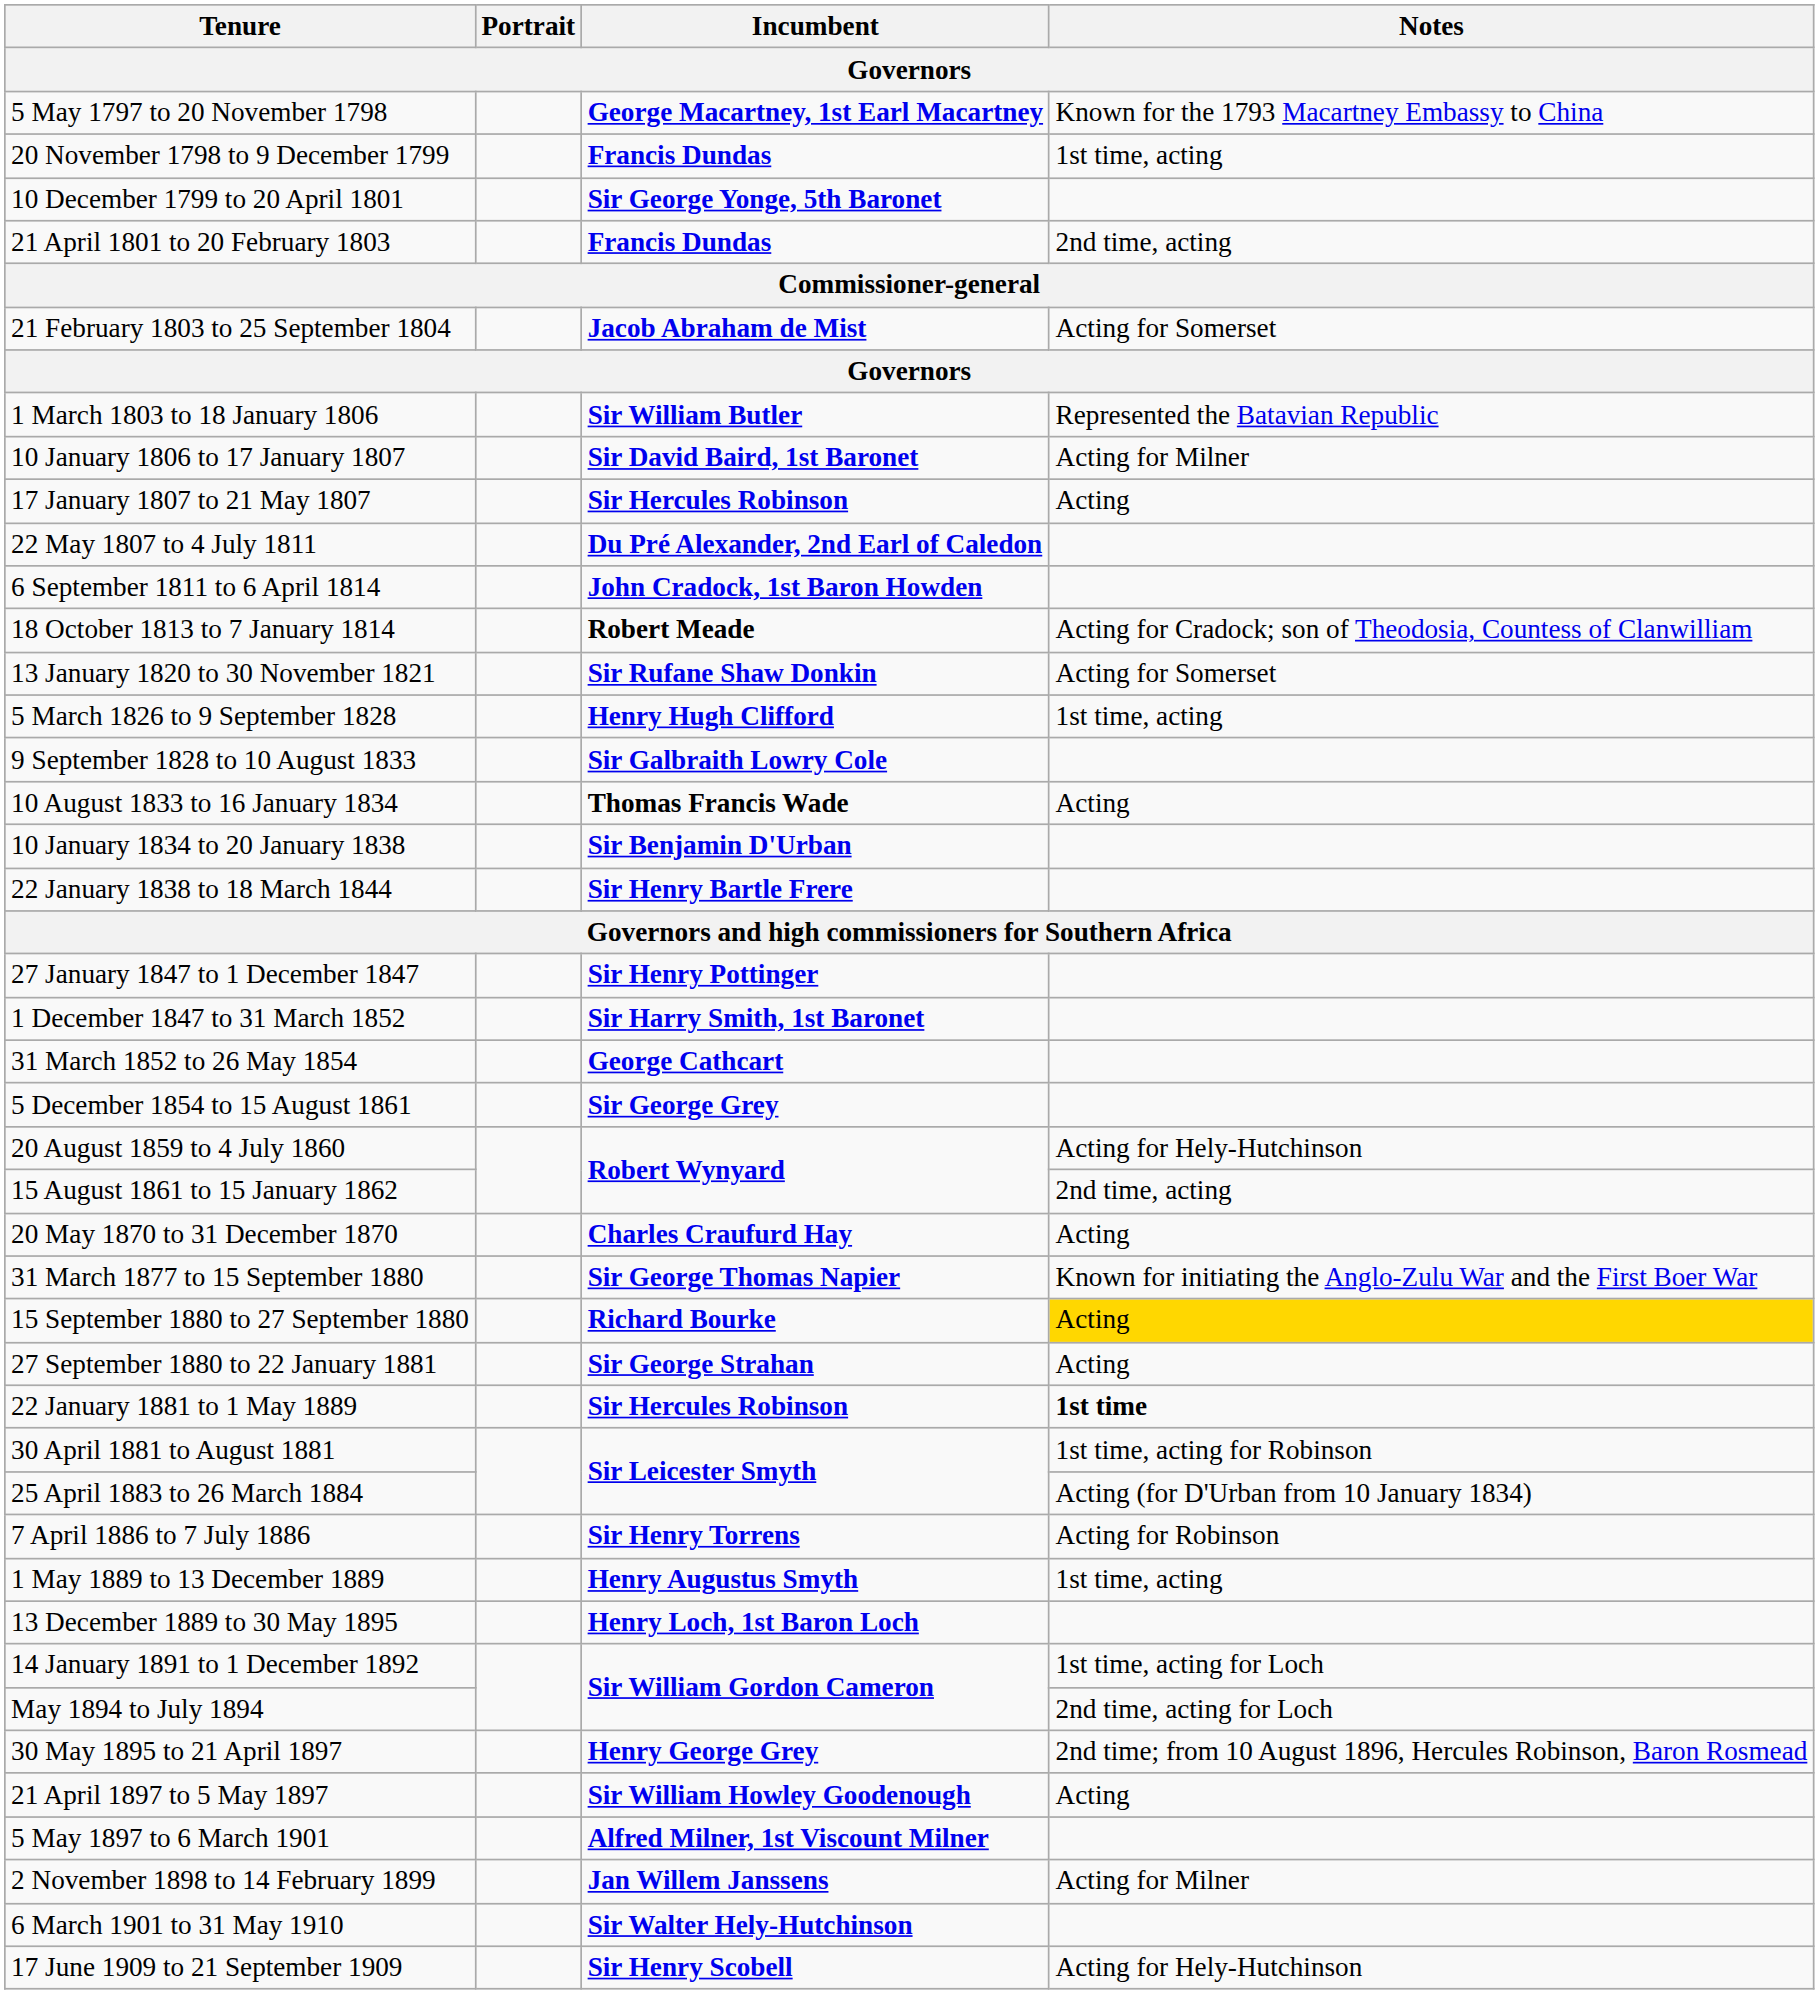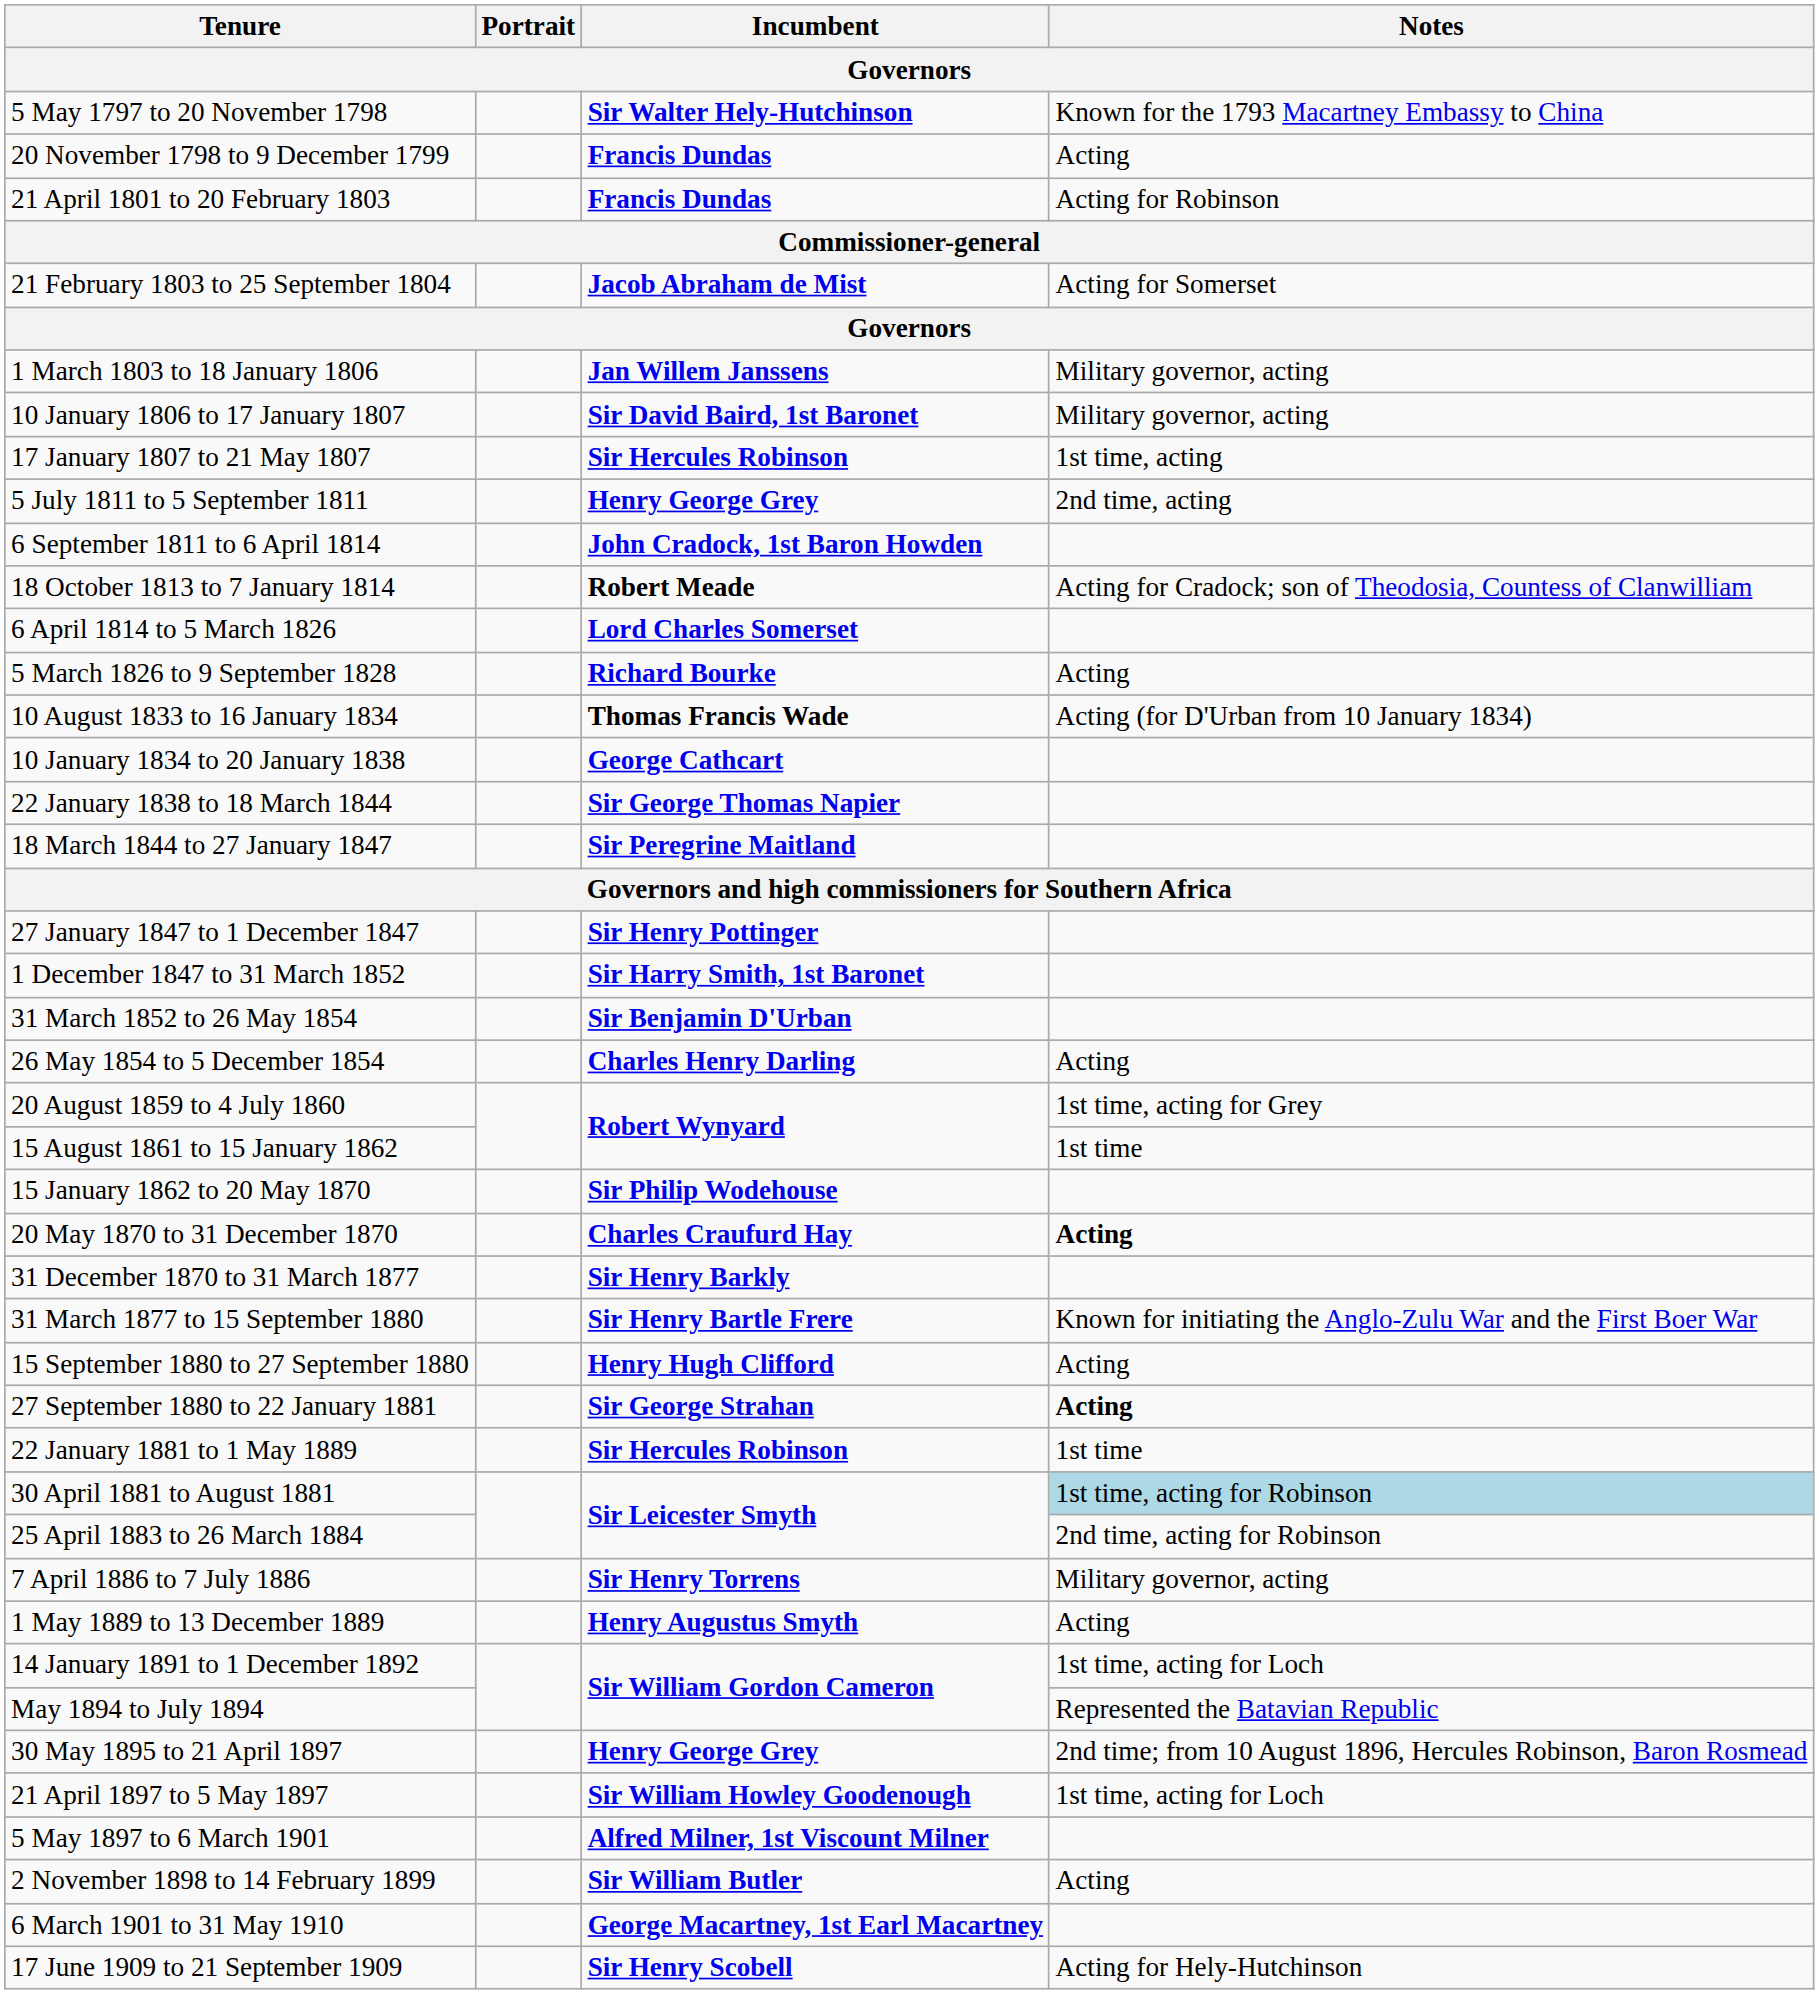5 May 1797 to 20 November 1798 | Incumbent: George Macartney, 1st Earl Macartney -> Sir Walter Hely-Hutchinson
20 November 1798 to 9 December 1799 | Notes: 1st time, acting -> Acting
- row: 10 December 1799 to 20 April 1801 | Sir George Yonge, 5th Baronet
21 April 1801 to 20 February 1803 | Notes: 2nd time, acting -> Acting for Robinson
1 March 1803 to 18 January 1806 | Incumbent: Sir William Butler -> Jan Willem Janssens
1 March 1803 to 18 January 1806 | Notes: Represented the Batavian Republic -> Military governor, acting
10 January 1806 to 17 January 1807 | Notes: Acting for Milner -> Military governor, acting
17 January 1807 to 21 May 1807 | Notes: Acting -> 1st time, acting
- row: 22 May 1807 to 4 July 1811 | Du Pré Alexander, 2nd Earl of Caledon
+ row: 5 July 1811 to 5 September 1811 | Henry George Grey | 2nd time, acting
+ row: 6 April 1814 to 5 March 1826 | Lord Charles Somerset
- row: 13 January 1820 to 30 November 1821 | Sir Rufane Shaw Donkin | Acting for Somerset
5 March 1826 to 9 September 1828 | Incumbent: Henry Hugh Clifford -> Richard Bourke
5 March 1826 to 9 September 1828 | Notes: 1st time, acting -> Acting
- row: 9 September 1828 to 10 August 1833 | Sir Galbraith Lowry Cole
10 August 1833 to 16 January 1834 | Notes: Acting -> Acting (for D'Urban from 10 January 1834)
10 January 1834 to 20 January 1838 | Incumbent: Sir Benjamin D'Urban -> George Cathcart
22 January 1838 to 18 March 1844 | Incumbent: Sir Henry Bartle Frere -> Sir George Thomas Napier
+ row: 18 March 1844 to 27 January 1847 | Sir Peregrine Maitland
31 March 1852 to 26 May 1854 | Incumbent: George Cathcart -> Sir Benjamin D'Urban
+ row: 26 May 1854 to 5 December 1854 | Charles Henry Darling | Acting
- row: 5 December 1854 to 15 August 1861 | Sir George Grey
20 August 1859 to 4 July 1860 | Notes: Acting for Hely-Hutchinson -> 1st time, acting for Grey
15 August 1861 to 15 January 1862 | Notes: 2nd time, acting -> 1st time
+ row: 15 January 1862 to 20 May 1870 | Sir Philip Wodehouse
20 May 1870 to 31 December 1870 | Notes: normal -> bold
+ row: 31 December 1870 to 31 March 1877 | Sir Henry Barkly
31 March 1877 to 15 September 1880 | Incumbent: Sir George Thomas Napier -> Sir Henry Bartle Frere
15 September 1880 to 27 September 1880 | Incumbent: Richard Bourke -> Henry Hugh Clifford
15 September 1880 to 27 September 1880 | Notes: gold background -> no background
27 September 1880 to 22 January 1881 | Notes: normal -> bold
22 January 1881 to 1 May 1889 | Notes: bold -> normal
30 April 1881 to August 1881 | Notes: no background -> lightblue background
25 April 1883 to 26 March 1884 | Notes: Acting (for D'Urban from 10 January 1834) -> 2nd time, acting for Robinson
7 April 1886 to 7 July 1886 | Notes: Acting for Robinson -> Military governor, acting
1 May 1889 to 13 December 1889 | Notes: 1st time, acting -> Acting
- row: 13 December 1889 to 30 May 1895 | Henry Loch, 1st Baron Loch
May 1894 to July 1894 | Notes: 2nd time, acting for Loch -> Represented the Batavian Republic
21 April 1897 to 5 May 1897 | Notes: Acting -> 1st time, acting for Loch
2 November 1898 to 14 February 1899 | Incumbent: Jan Willem Janssens -> Sir William Butler
2 November 1898 to 14 February 1899 | Notes: Acting for Milner -> Acting
6 March 1901 to 31 May 1910 | Incumbent: Sir Walter Hely-Hutchinson -> George Macartney, 1st Earl Macartney
